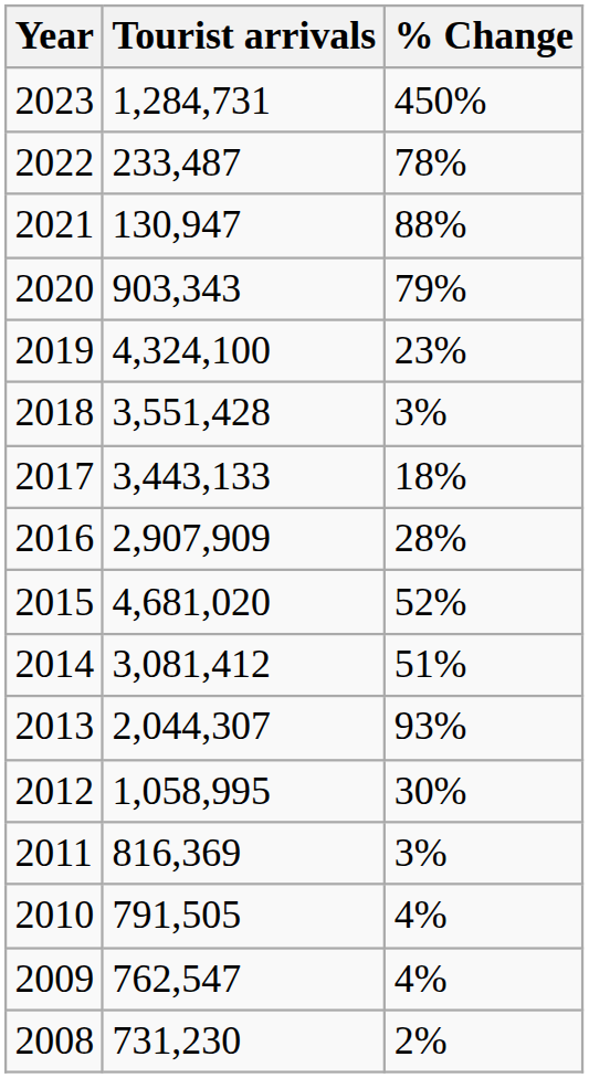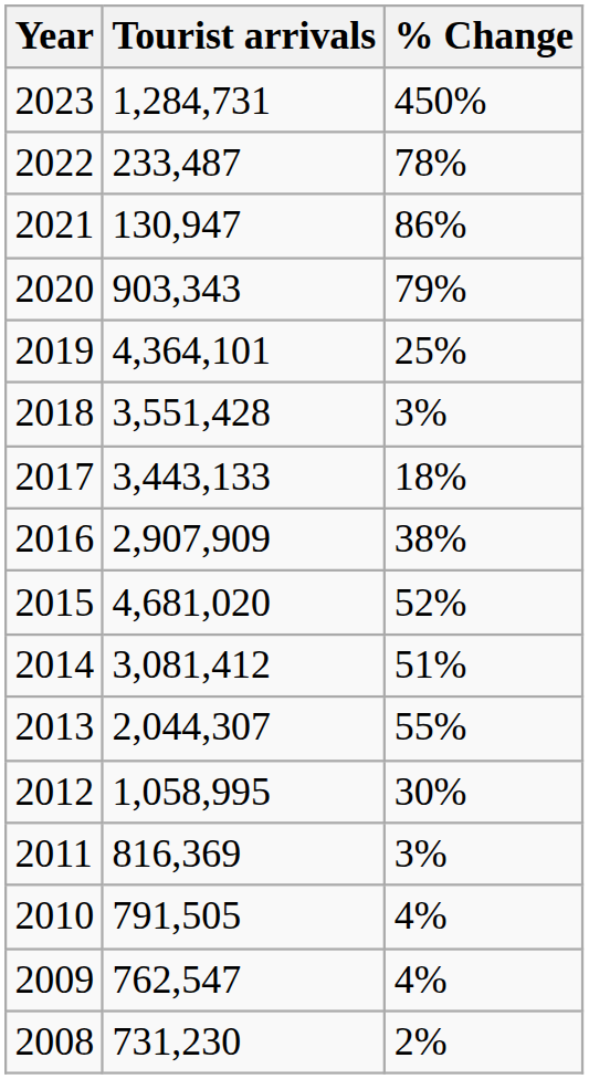2021 | % Change: 88% -> 86%
2019 | Tourist arrivals: 4,324,100 -> 4,364,101
2019 | % Change: 23% -> 25%
2016 | % Change: 28% -> 38%
2013 | % Change: 93% -> 55%
